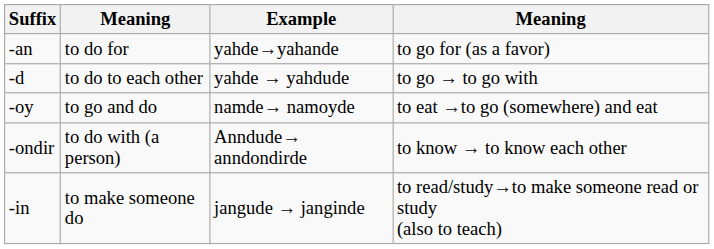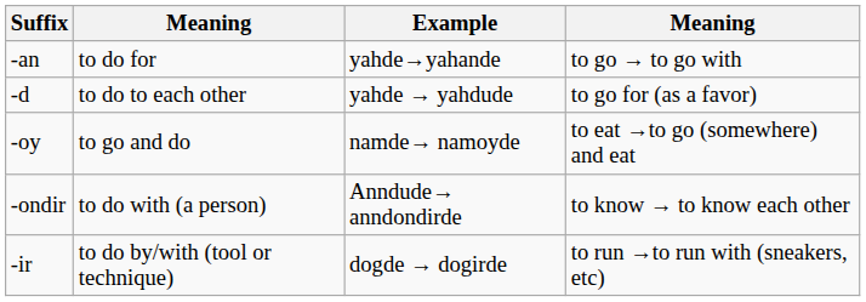-an | column 4: to go for (as a favor) -> to go → to go with
-d | column 4: to go → to go with -> to go for (as a favor)
+ row: -ir | to do by/with (tool or technique) | dogde → dogirde | to run →to run with (sneakers, etc)
- row: -in | to make someone do | jangude → janginde | to read/study→to make someone read or study (also to teach)
